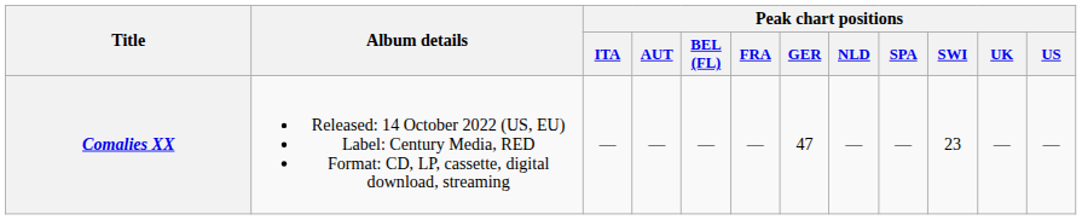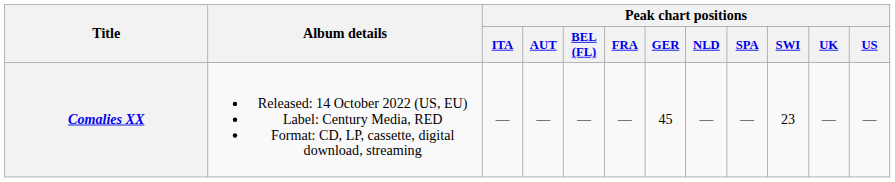Comalies XX | Peak chart positions / GER: 47 -> 45
